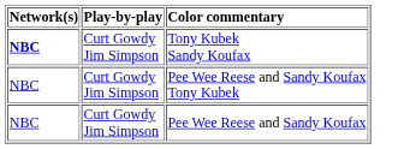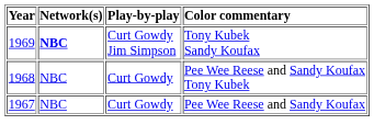+ column: Year | 1969 | 1968 | 1967
Pee Wee Reese and Sandy Koufax Tony Kubek | Play-by-play: Curt Gowdy Jim Simpson -> Curt Gowdy
Pee Wee Reese and Sandy Koufax | Play-by-play: Curt Gowdy Jim Simpson -> Curt Gowdy
